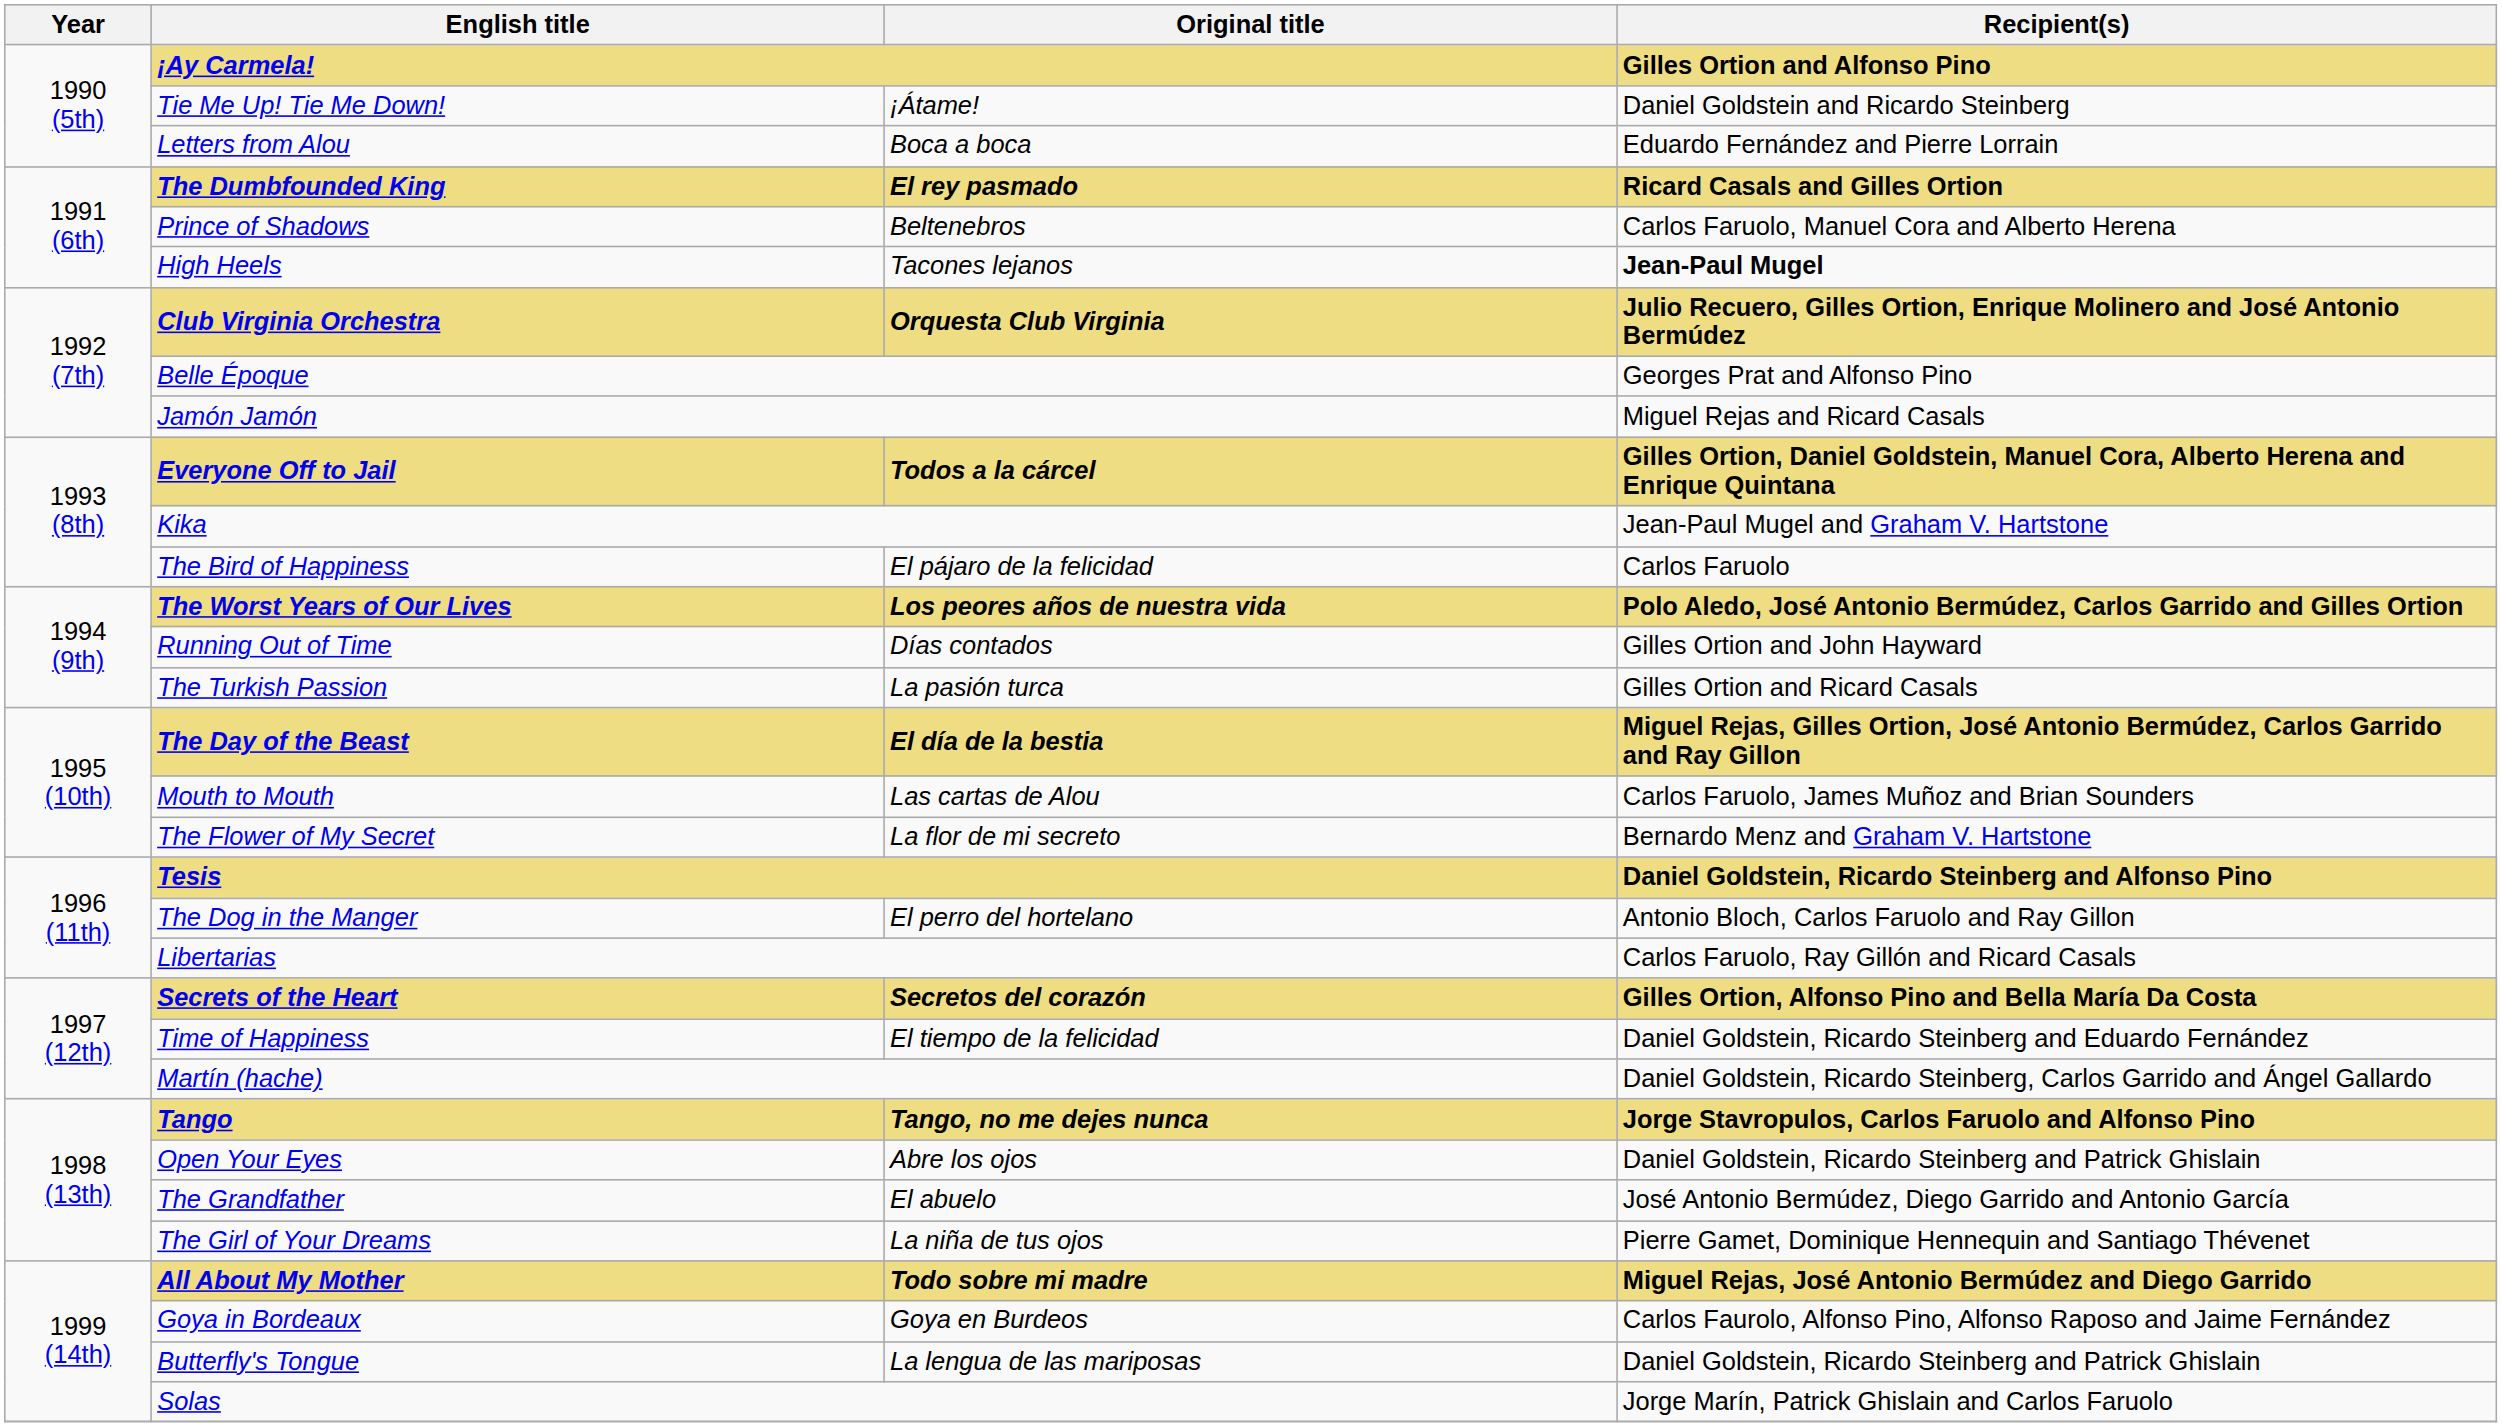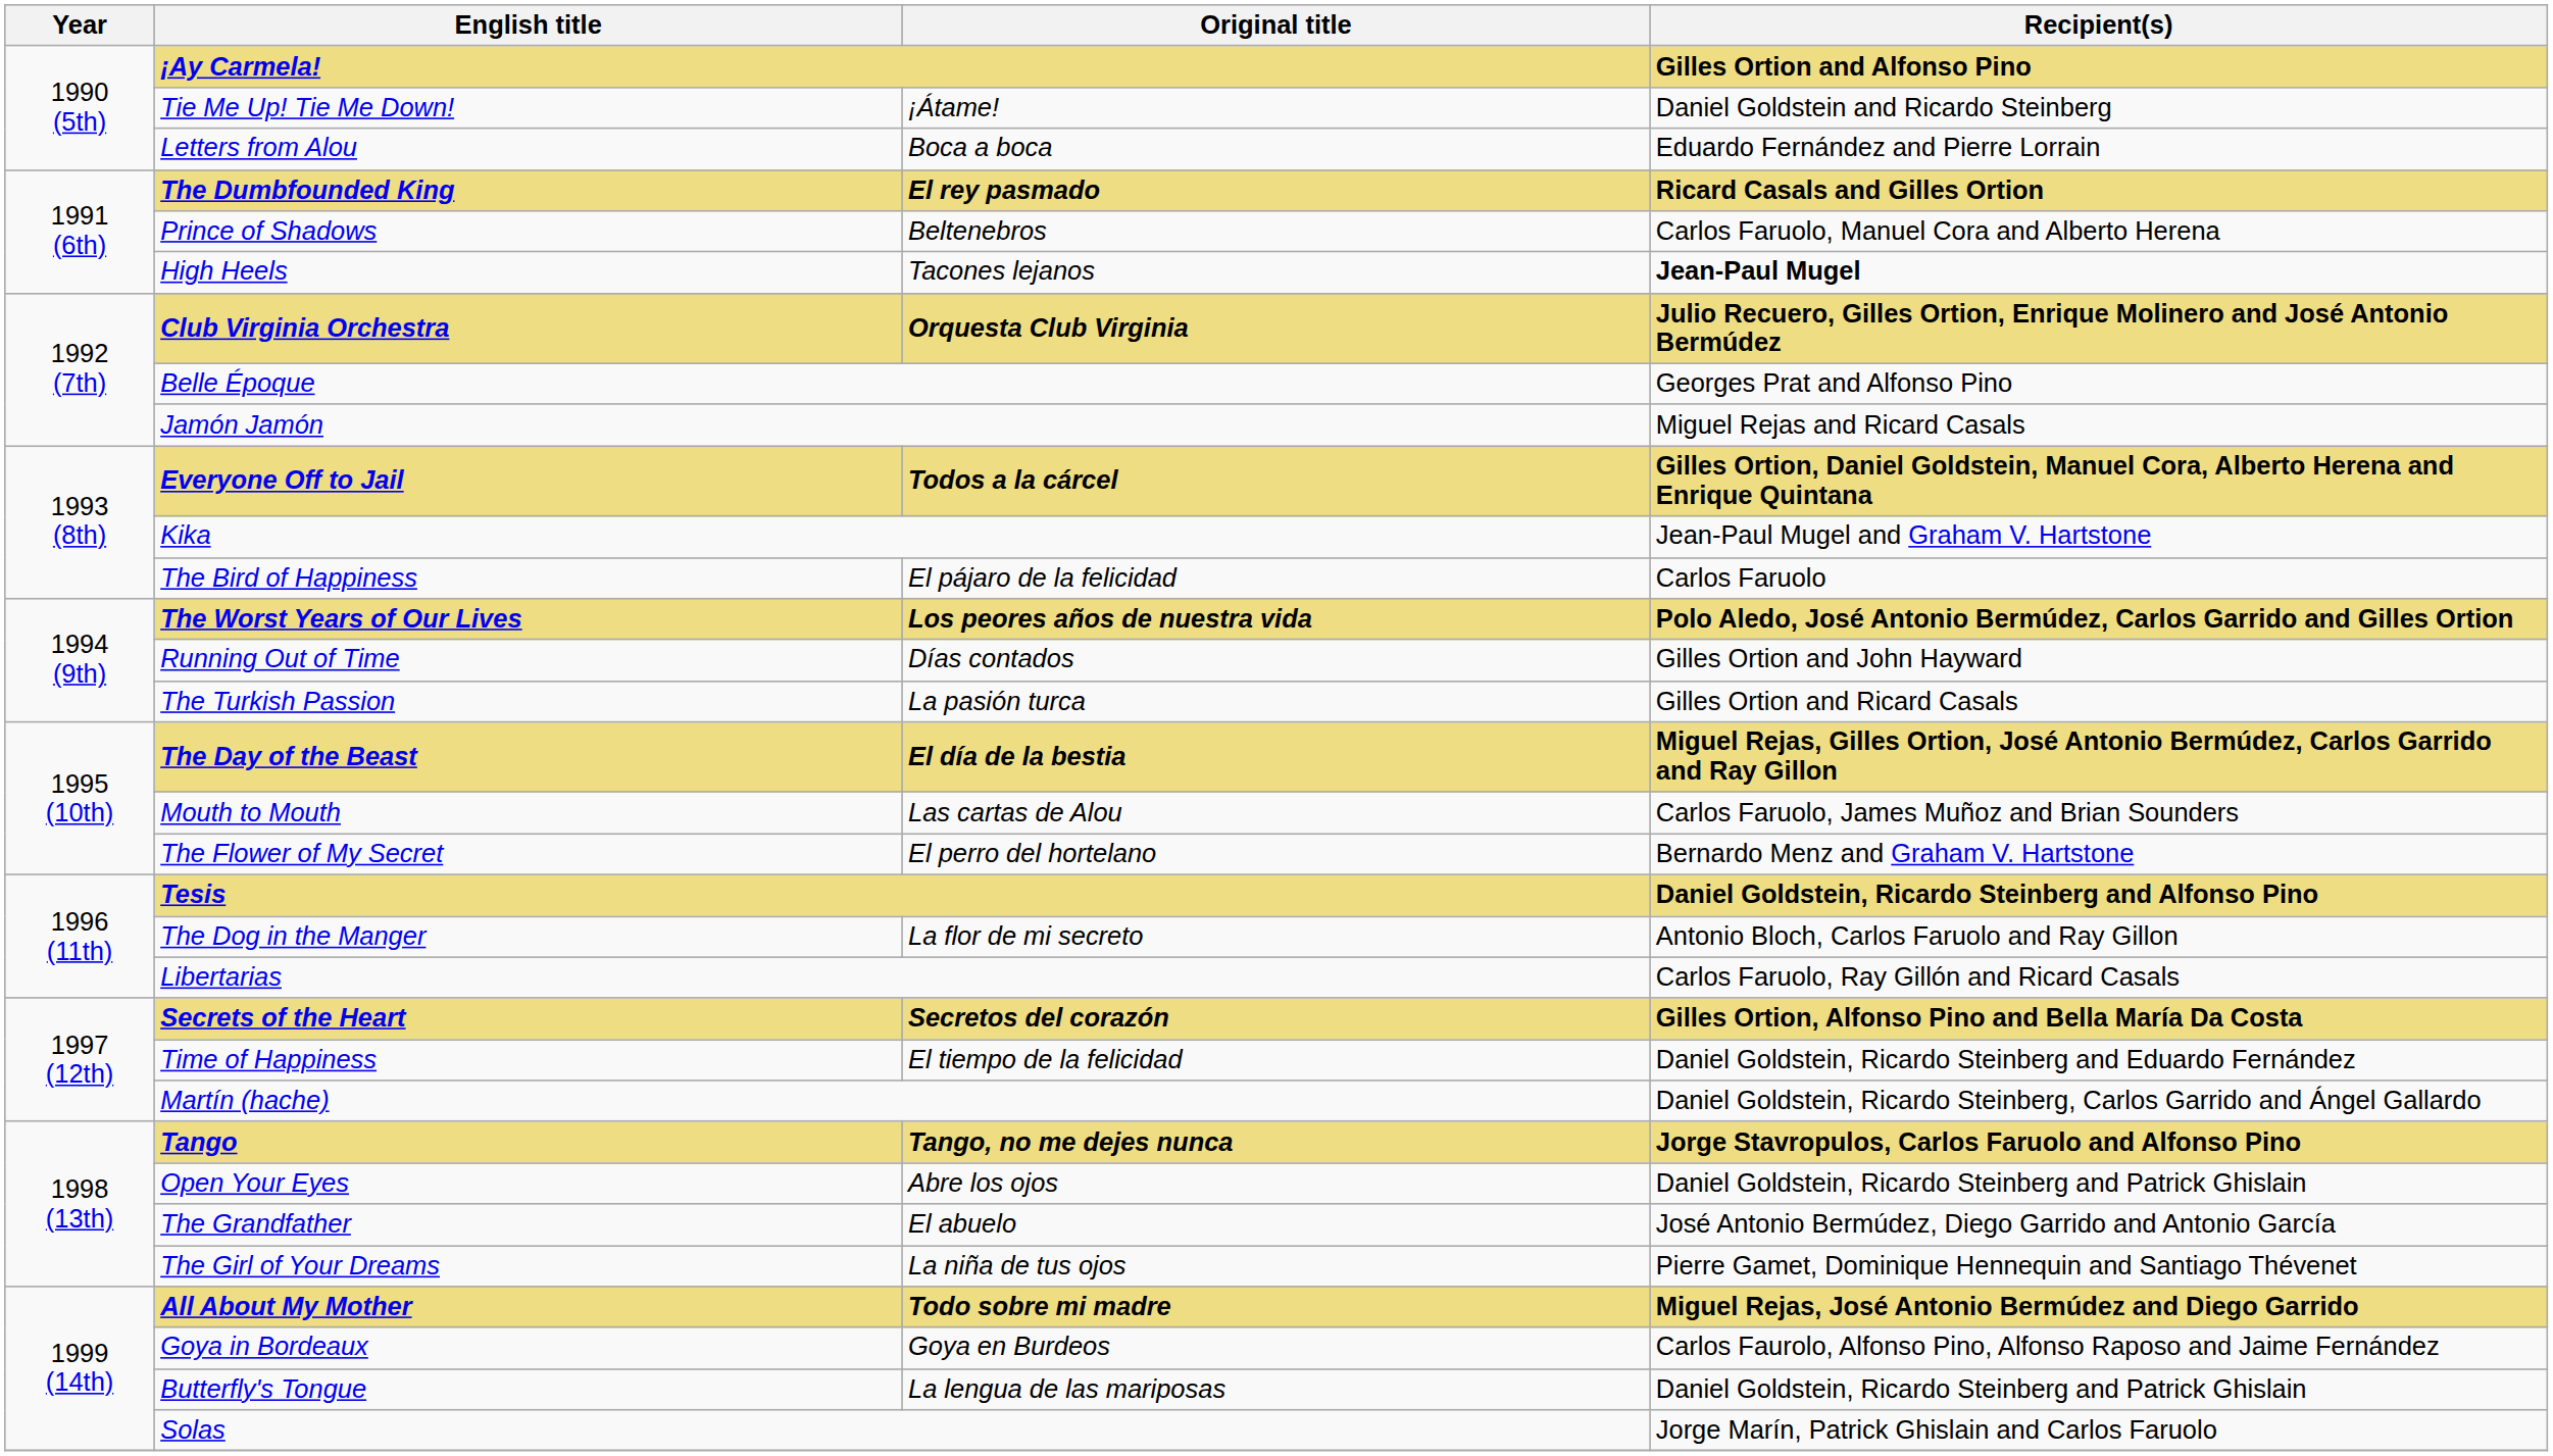The Flower of My Secret | Original title: La flor de mi secreto -> El perro del hortelano
The Dog in the Manger | Original title: El perro del hortelano -> La flor de mi secreto
